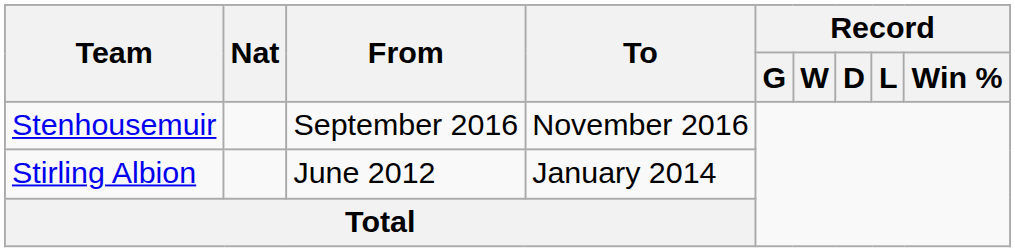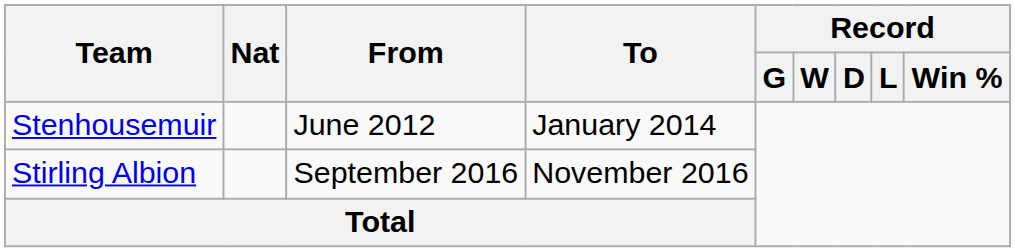Stenhousemuir | From: September 2016 -> June 2012
Stenhousemuir | To: November 2016 -> January 2014
Stirling Albion | From: June 2012 -> September 2016
Stirling Albion | To: January 2014 -> November 2016
